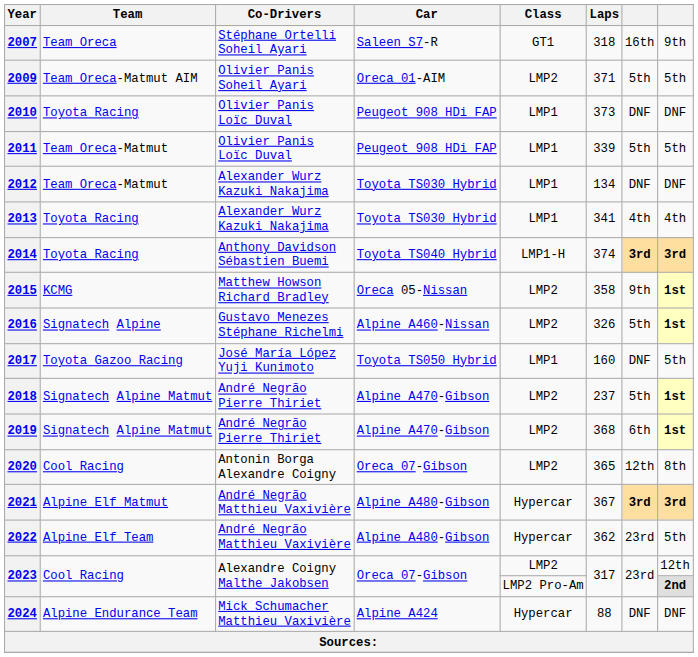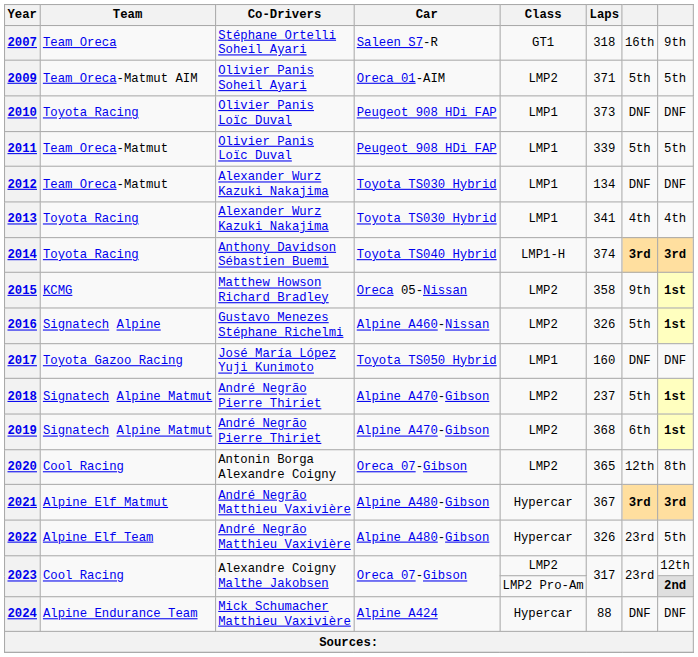2017 | column 8: 5th -> DNF
2022 | Laps: 362 -> 326
